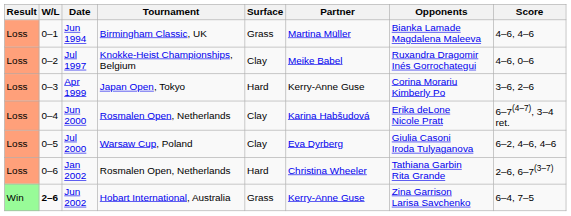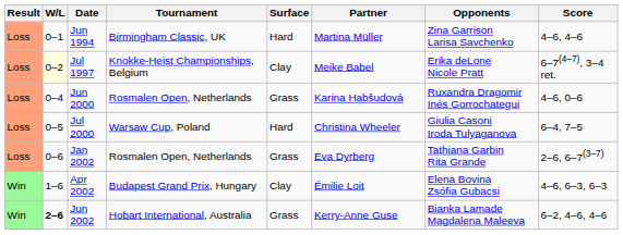Jun 1994 | Surface: Grass -> Hard
Jun 1994 | Opponents: Bianka Lamade Magdalena Maleeva -> Zina Garrison Larisa Savchenko
Jul 1997 | W/L: no background -> lightyellow background
Jul 1997 | Opponents: Ruxandra Dragomir Inés Gorrochategui -> Erika deLone Nicole Pratt
Jul 1997 | Score: 4–6, 0–6 -> 6–7(4–7), 3–4 ret.
- row: Loss | 0–3 | Apr 1999 | Japan Open, Tokyo | Hard | Kerry-Anne Guse | Corina Morariu Kimberly Po | 3–6, 2–6
Jun 2000 | Surface: Clay -> Grass
Jun 2000 | Opponents: Erika deLone Nicole Pratt -> Ruxandra Dragomir Inés Gorrochategui
Jun 2000 | Score: 6–7(4–7), 3–4 ret. -> 4–6, 0–6
Jul 2000 | Surface: Clay -> Hard
Jul 2000 | Partner: Eva Dyrberg -> Christina Wheeler
Jul 2000 | Score: 6–2, 4–6, 4–6 -> 6–4, 7–5
Jan 2002 | Surface: Hard -> Grass
Jan 2002 | Partner: Christina Wheeler -> Eva Dyrberg
+ row: Win | 1–6 | Apr 2002 | Budapest Grand Prix, Hungary | Clay | Émilie Loit | Elena Bovina Zsófia Gubacsi | 4–6, 6–3, 6–3
Jun 2002 | Opponents: Zina Garrison Larisa Savchenko -> Bianka Lamade Magdalena Maleeva
Jun 2002 | Score: 6–4, 7–5 -> 6–2, 4–6, 4–6
